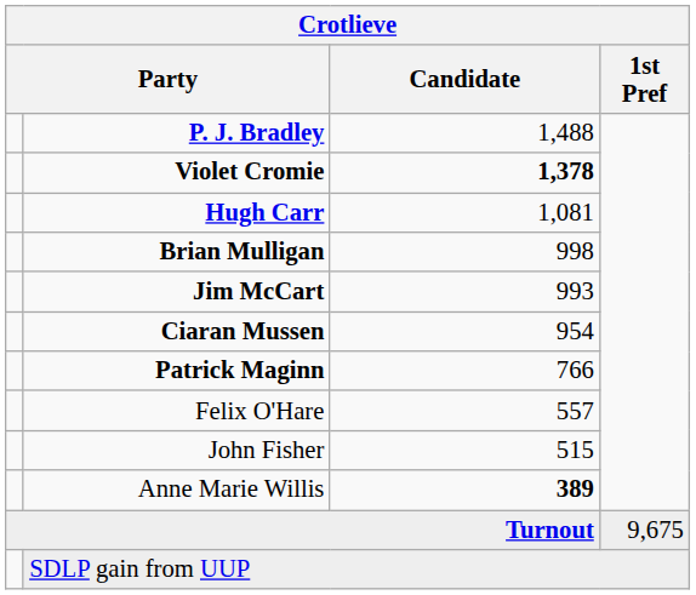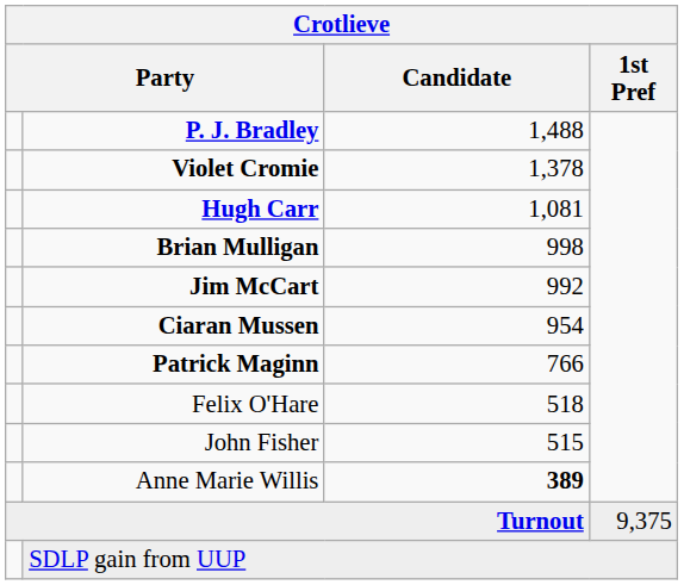Violet Cromie | Candidate: bold -> normal
Jim McCart | Candidate: 993 -> 992
Felix O'Hare | Candidate: 557 -> 518
Turnout | 1st Pref: 9,675 -> 9,375
